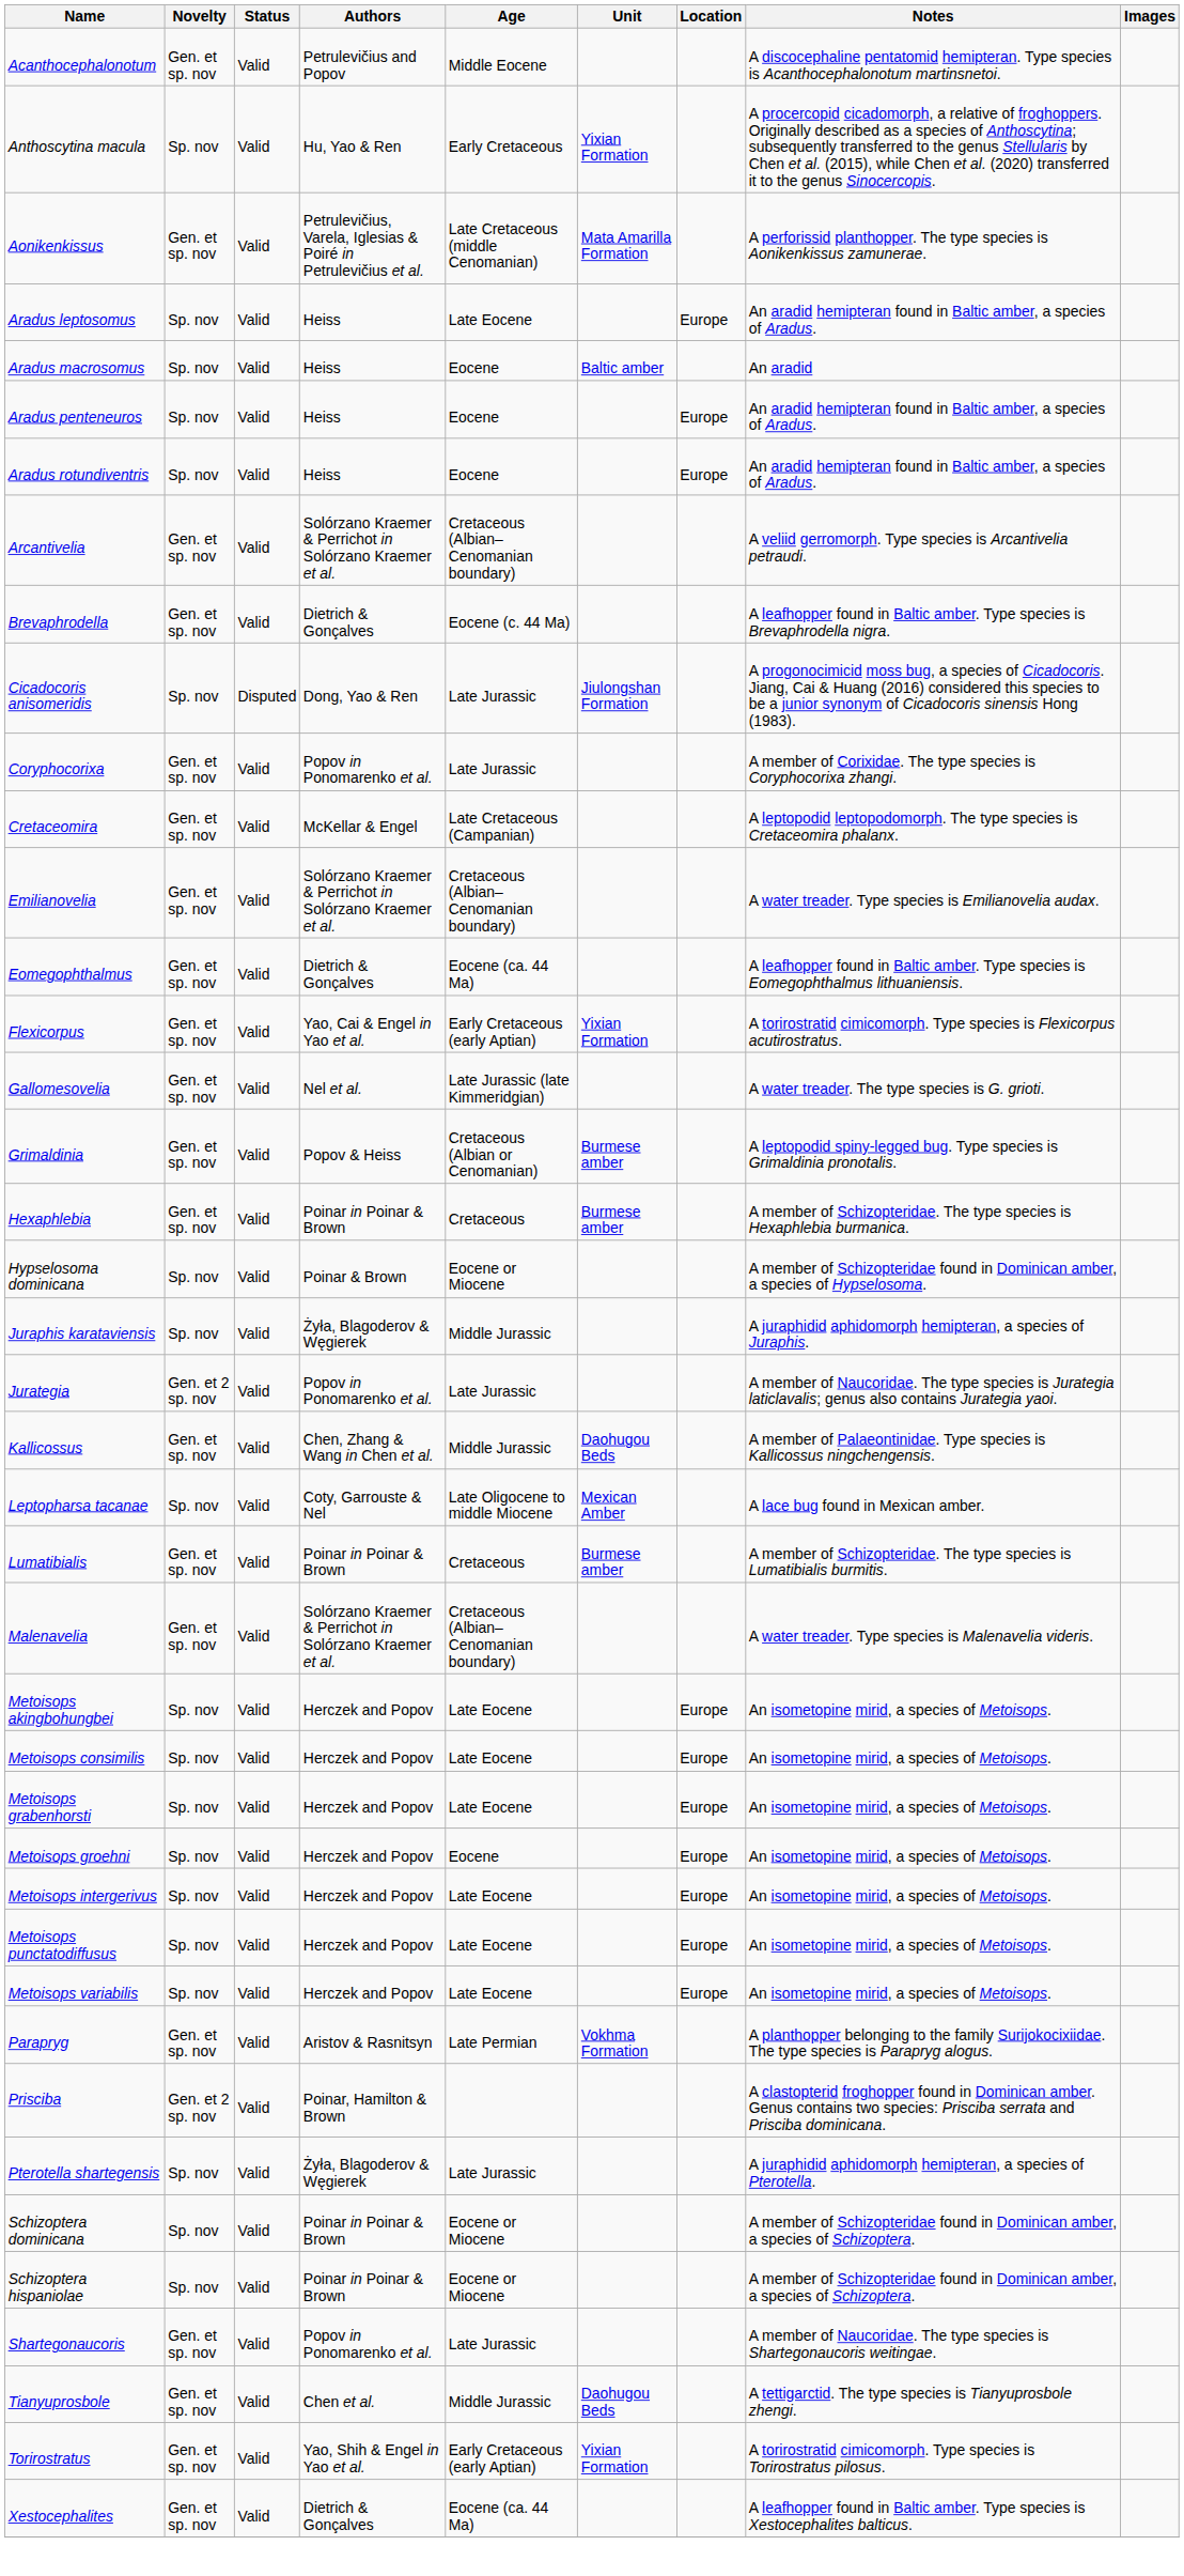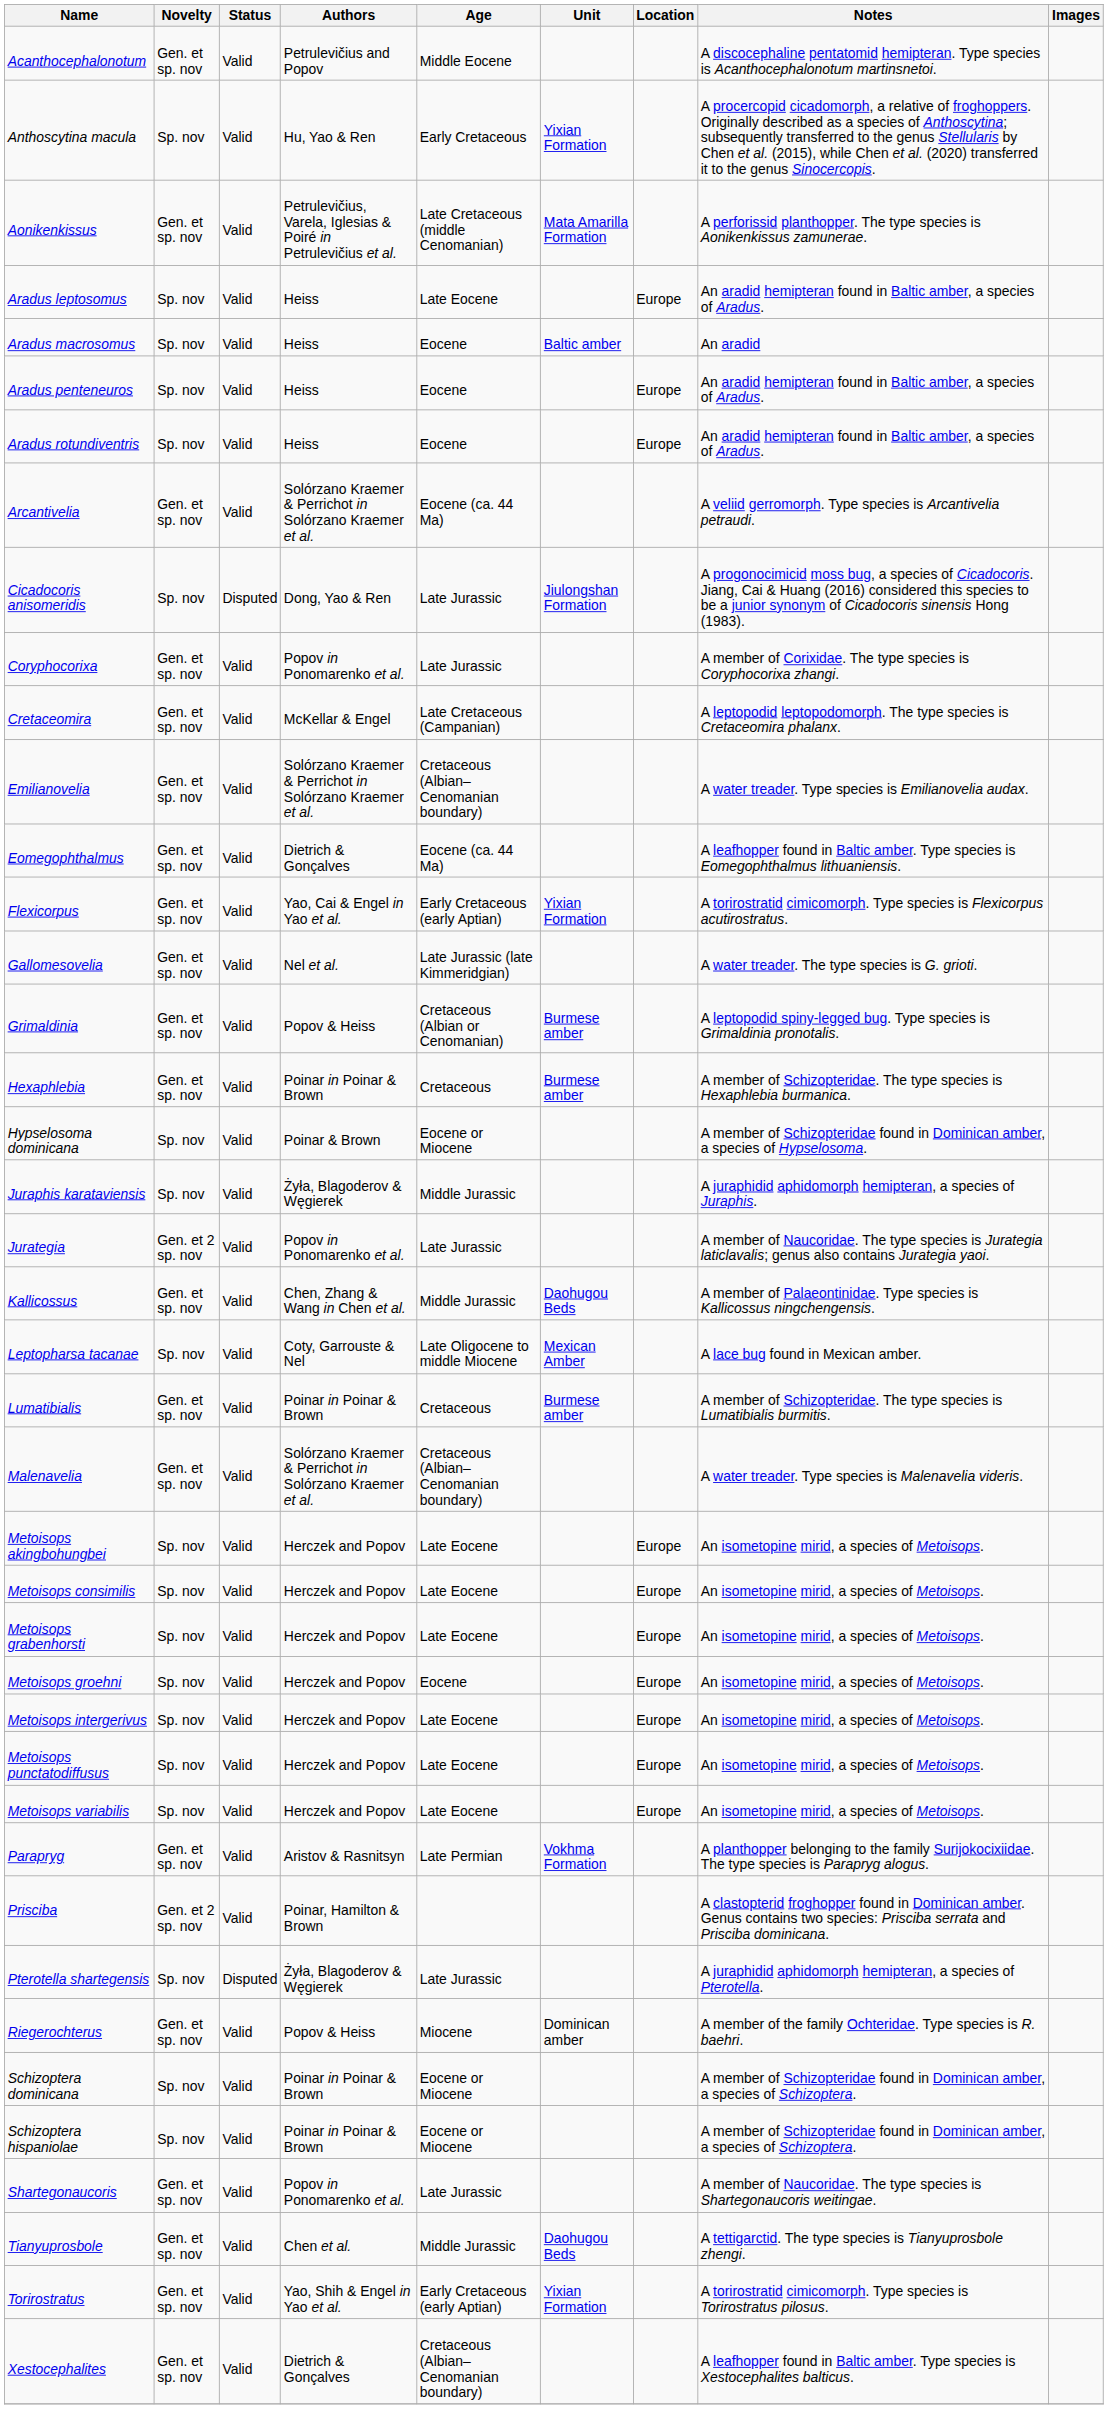Arcantivelia | Age: Cretaceous (Albian–Cenomanian boundary) -> Eocene (ca. 44 Ma)
- row: Brevaphrodella | Gen. et sp. nov | Valid | Dietrich & Gonçalves | Eocene (c. 44 Ma) | A leafhopper found in Baltic amber. Type species is Brevaphrodella nigra.
Pterotella shartegensis | Status: Valid -> Disputed
+ row: Riegerochterus | Gen. et sp. nov | Valid | Popov & Heiss | Miocene | Dominican amber | A member of the family Ochteridae. Type species is R. baehri.
Xestocephalites | Age: Eocene (ca. 44 Ma) -> Cretaceous (Albian–Cenomanian boundary)
